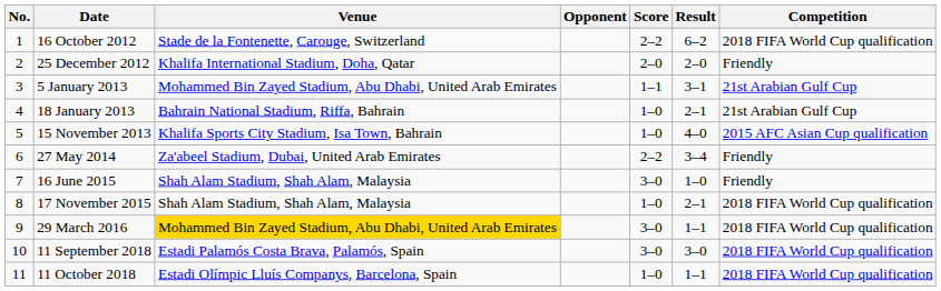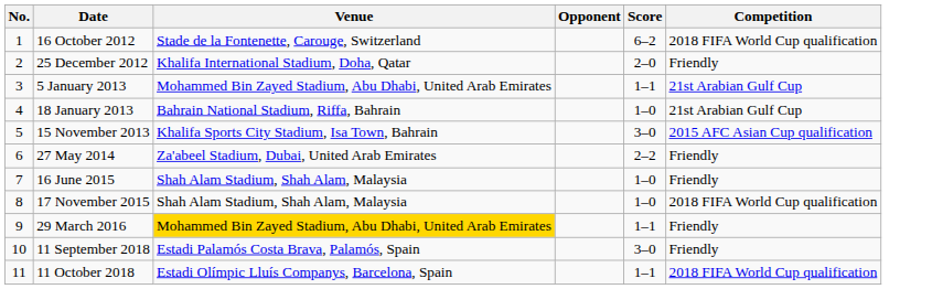- column: Result | 6–2 | 2–0 | 3–1 | 2–1 | 4–0 | 3–4 | 1–0 | 2–1 | 1–1 | 3–0 | 1–1
16 October 2012 | Score: 2–2 -> 6–2
15 November 2013 | Score: 1–0 -> 3–0
16 June 2015 | Score: 3–0 -> 1–0
29 March 2016 | Score: 3–0 -> 1–1
29 March 2016 | Competition: 2018 FIFA World Cup qualification -> Friendly
11 September 2018 | Competition: 2018 FIFA World Cup qualification -> Friendly
11 October 2018 | Score: 1–0 -> 1–1
